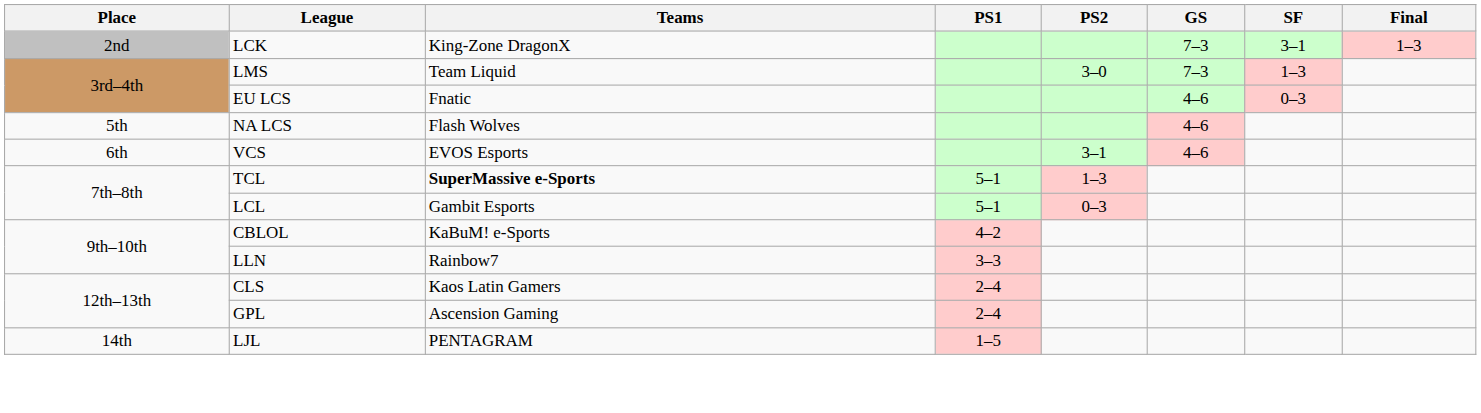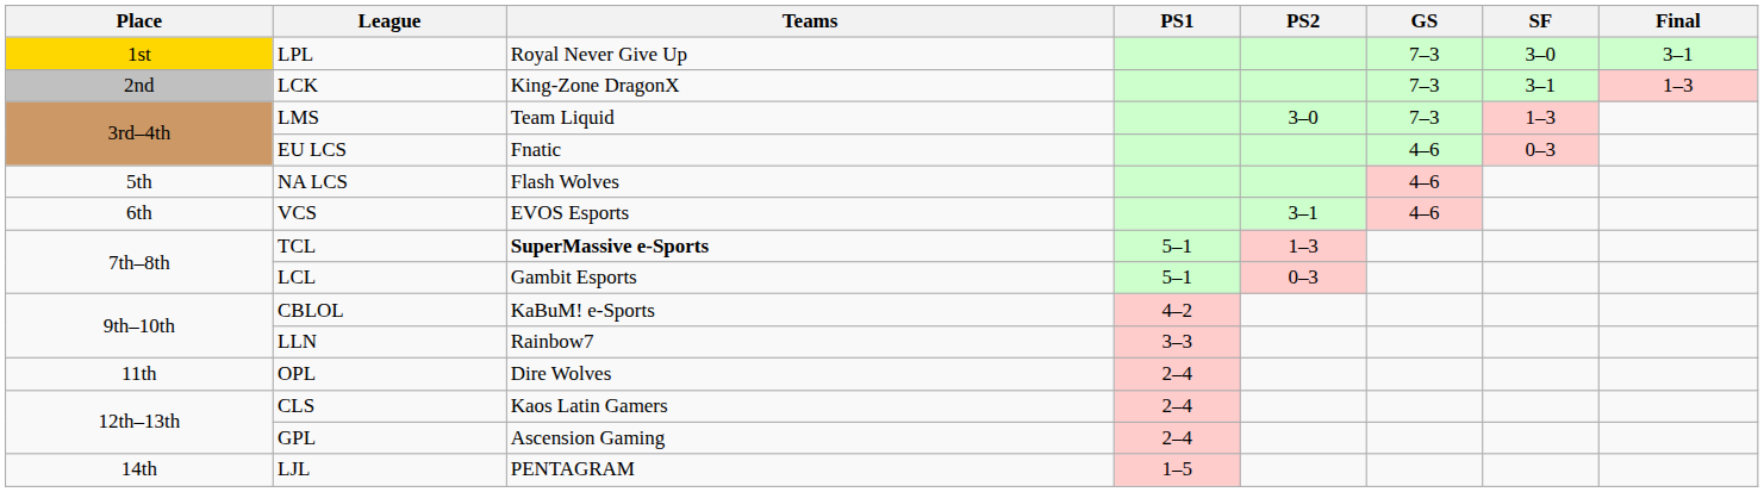+ row: 1st | LPL | Royal Never Give Up | 7–3 | 3–0 | 3–1
+ row: 11th | OPL | Dire Wolves | 2–4
